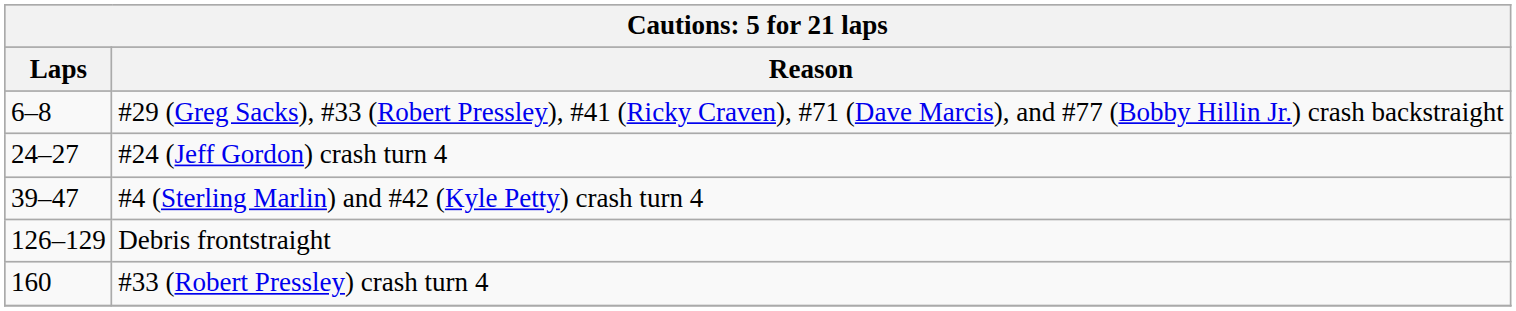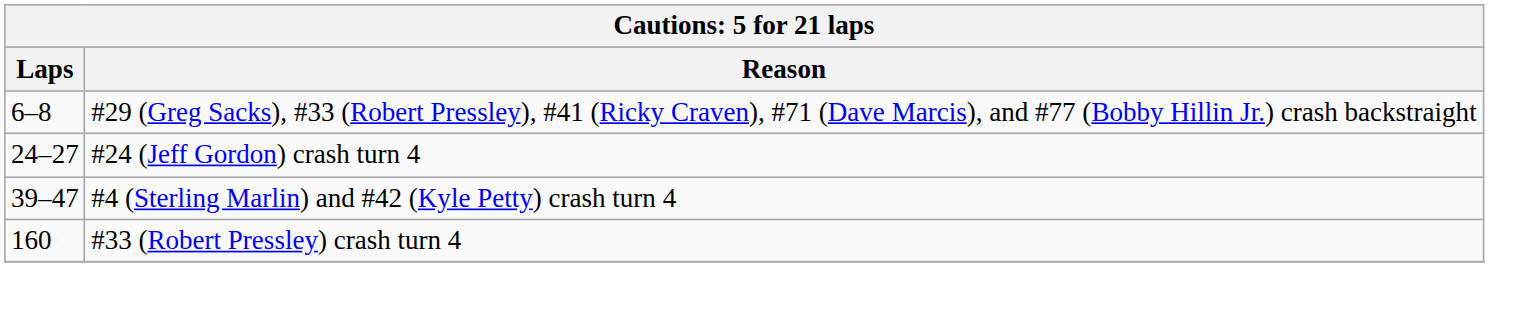- row: 126–129 | Debris frontstraight
